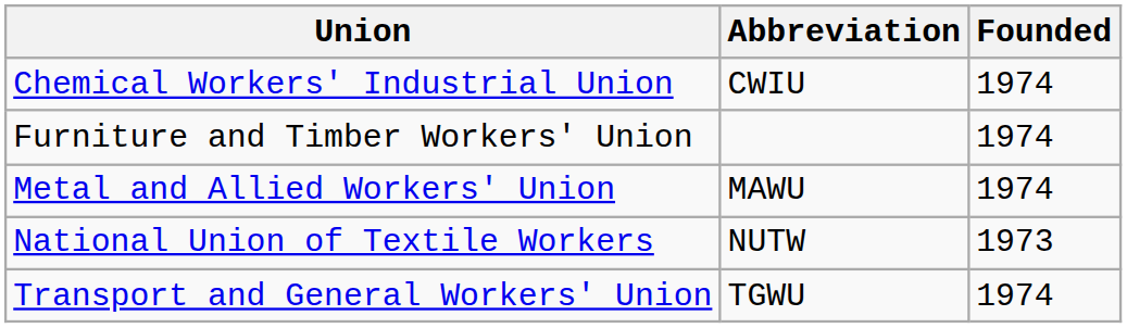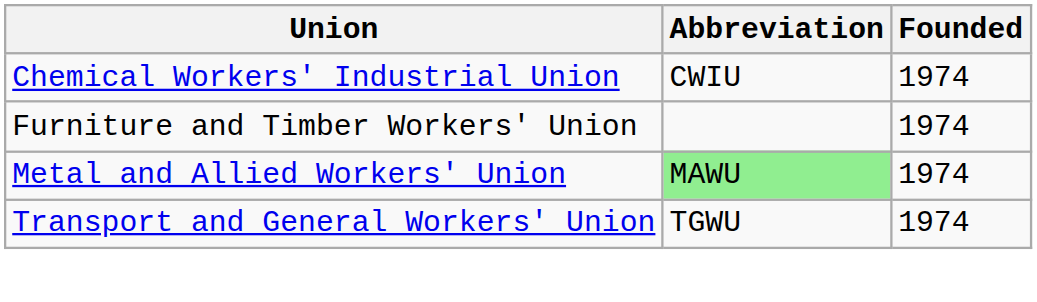Metal and Allied Workers' Union | Abbreviation: no background -> lightgreen background
- row: National Union of Textile Workers | NUTW | 1973
